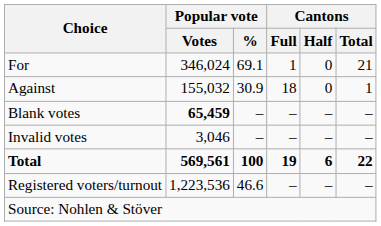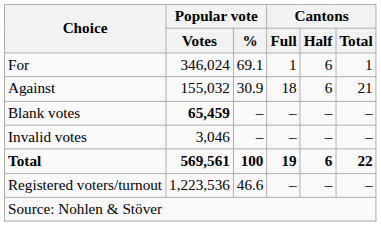For | Cantons / Half: 0 -> 6
For | Cantons / Total: 21 -> 1
Against | Cantons / Half: 0 -> 6
Against | Cantons / Total: 1 -> 21
